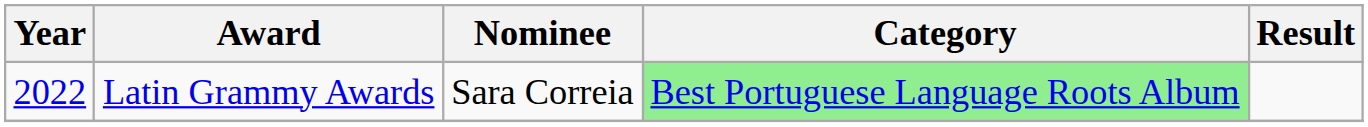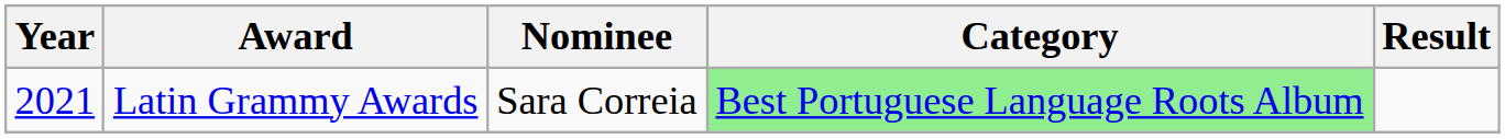Latin Grammy Awards | Year: 2022 -> 2021
